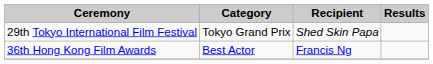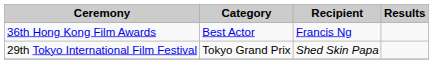rows swapped: 29th Tokyo International Film Festival <-> 36th Hong Kong Film Awards
